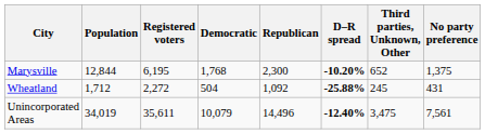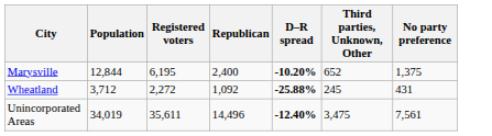- column: Democratic | 1,768 | 504 | 10,079
Marysville | Republican: 2,300 -> 2,400
Wheatland | Population: 1,712 -> 3,712
